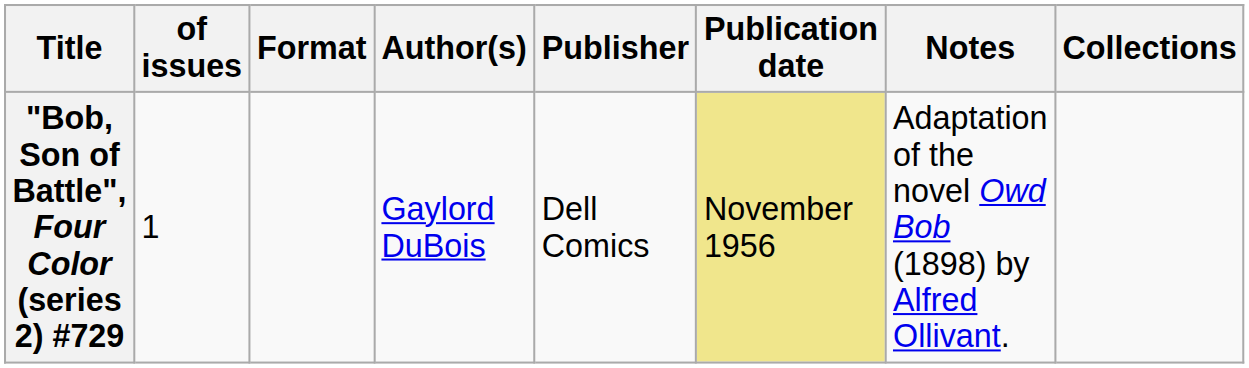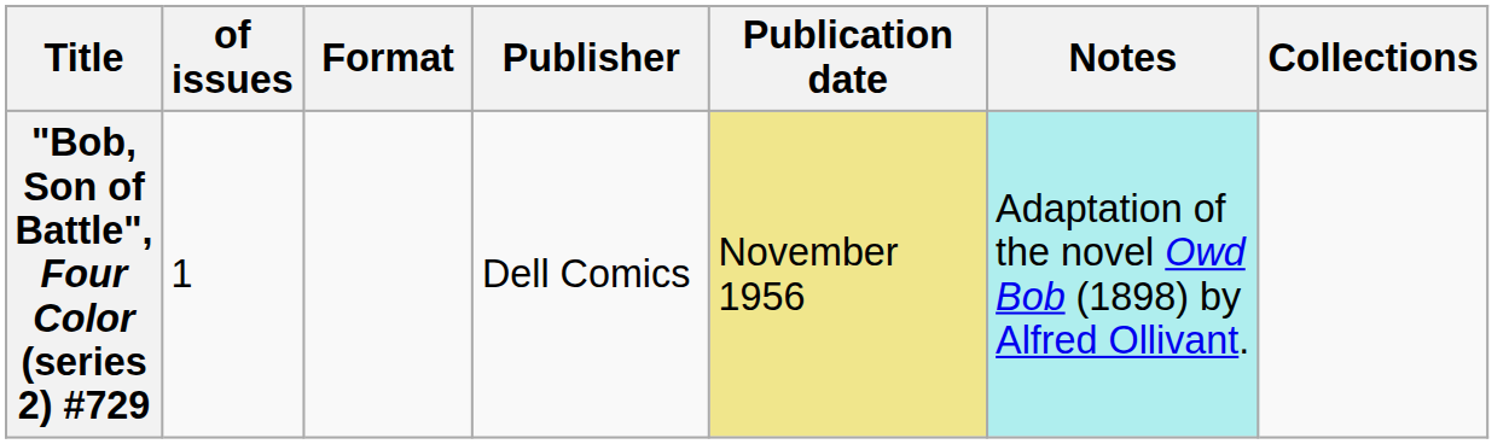- column: Author(s) | Gaylord DuBois
"Bob, Son of Battle", Four Color (series 2) #729 | Notes: no background -> paleturquoise background
